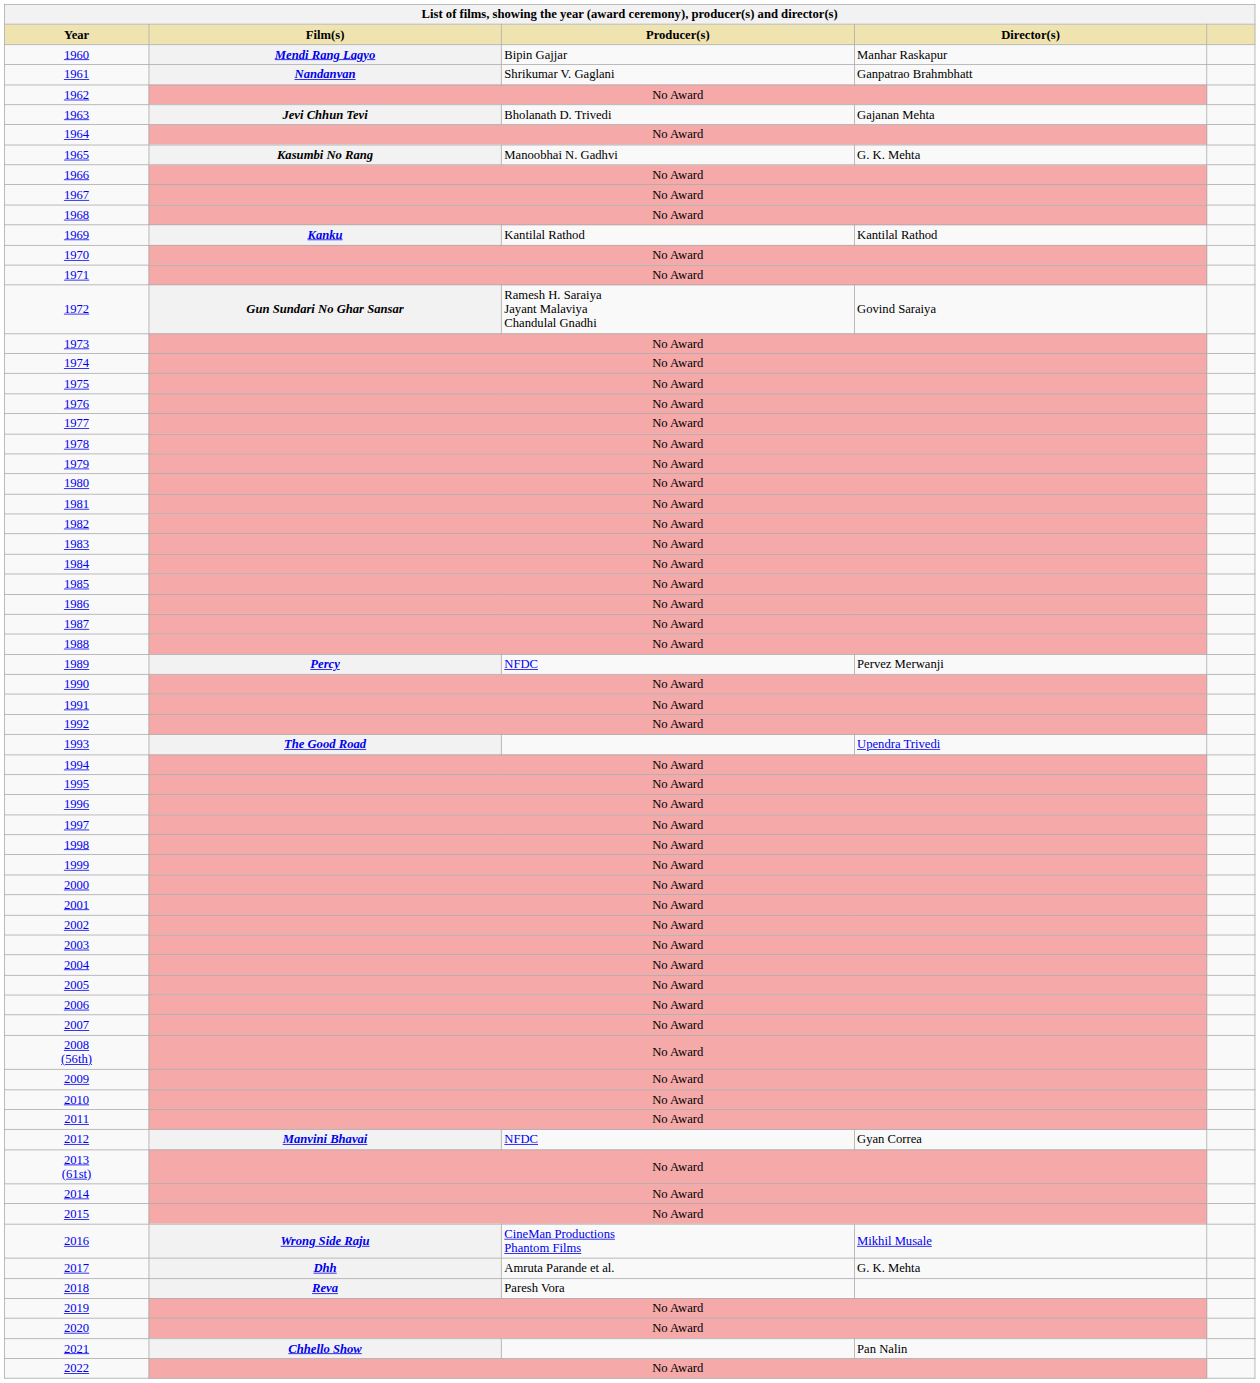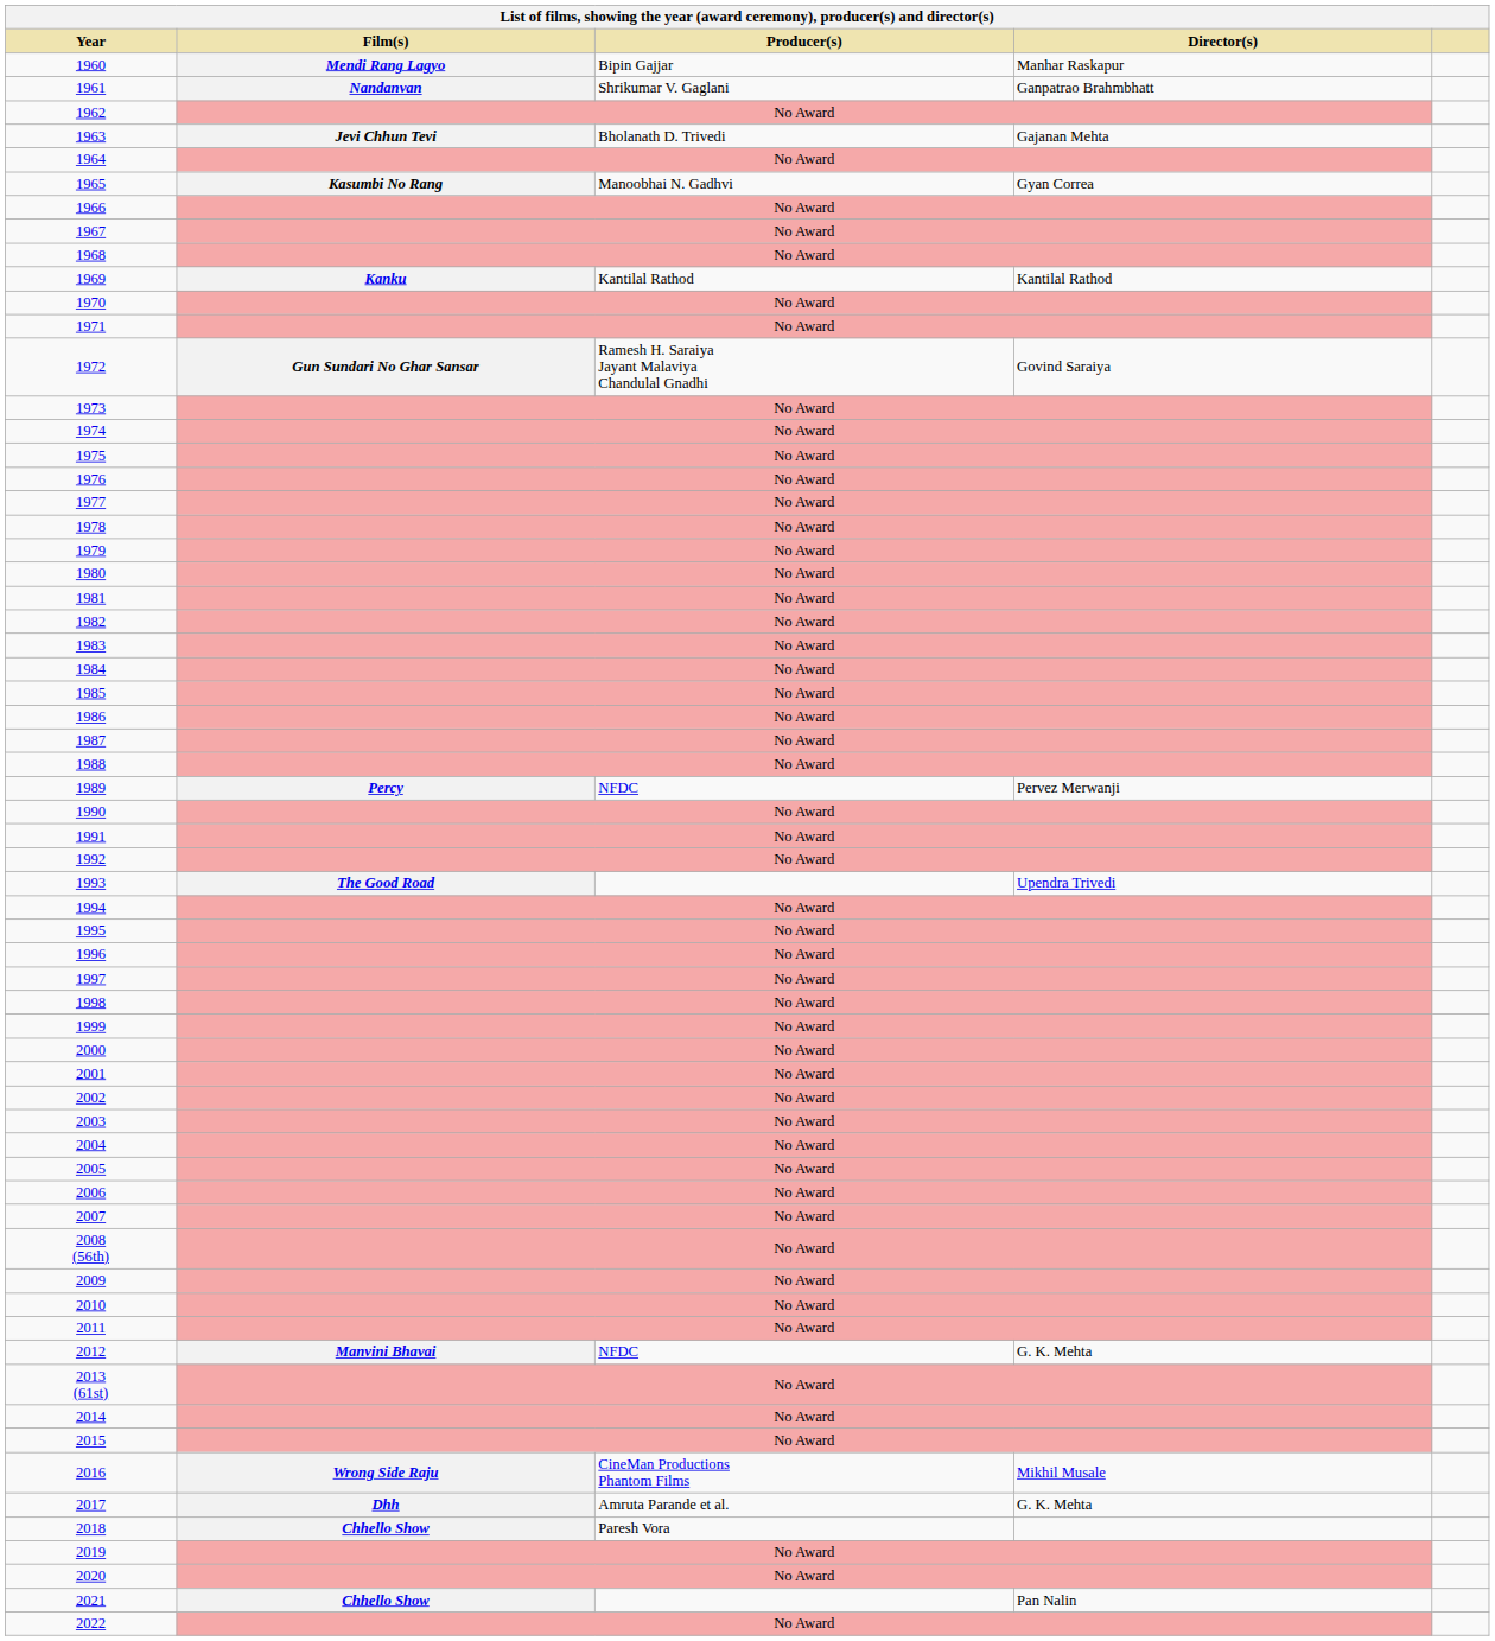1965 | Director(s): G. K. Mehta -> Gyan Correa
2012 | Director(s): Gyan Correa -> G. K. Mehta
2018 | Film(s): Reva -> Chhello Show
